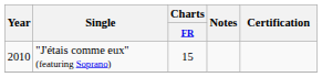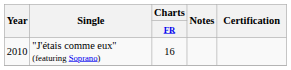"J'étais comme eux" (featuring Soprano) | Charts / FR: 15 -> 16
